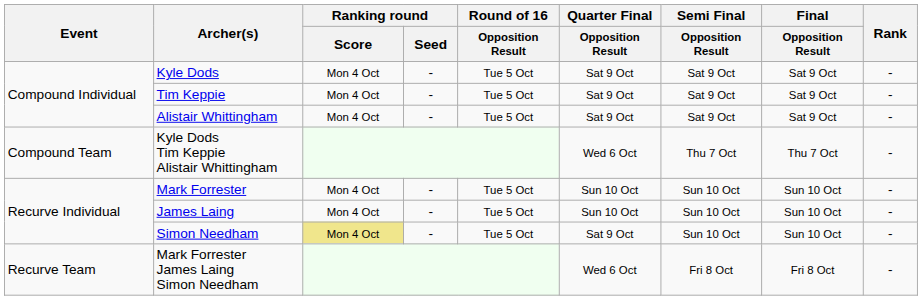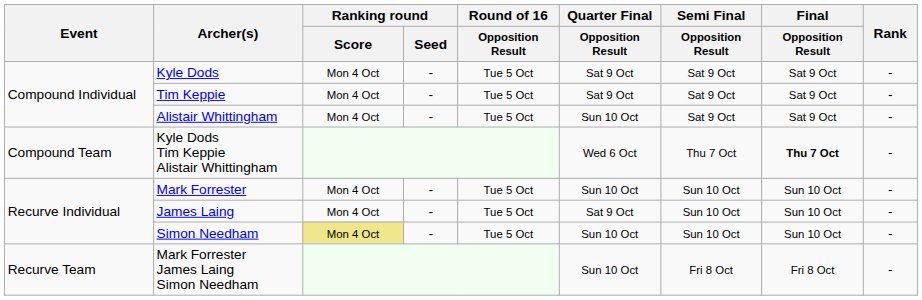Alistair Whittingham | Quarter Final / Opposition Result: Sat 9 Oct -> Sun 10 Oct
Kyle Dods Tim Keppie Alistair Whittingham | Final / Opposition Result: normal -> bold
James Laing | Quarter Final / Opposition Result: Sun 10 Oct -> Sat 9 Oct
Simon Needham | Quarter Final / Opposition Result: Sat 9 Oct -> Sun 10 Oct
Mark Forrester James Laing Simon Needham | Quarter Final / Opposition Result: Wed 6 Oct -> Sun 10 Oct
